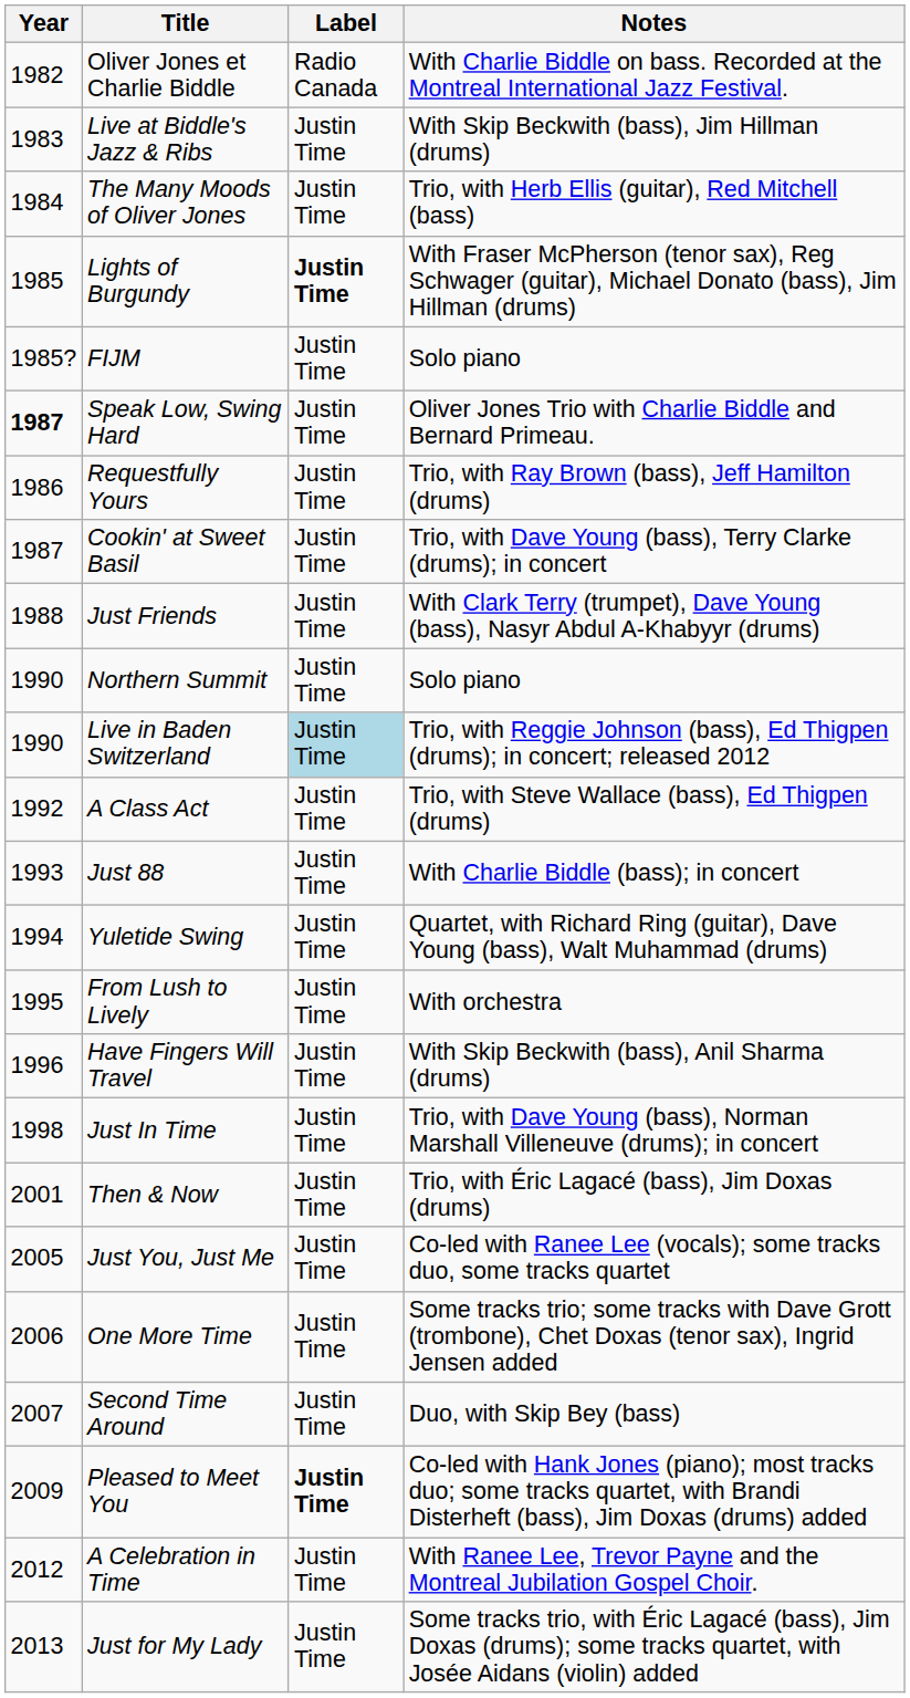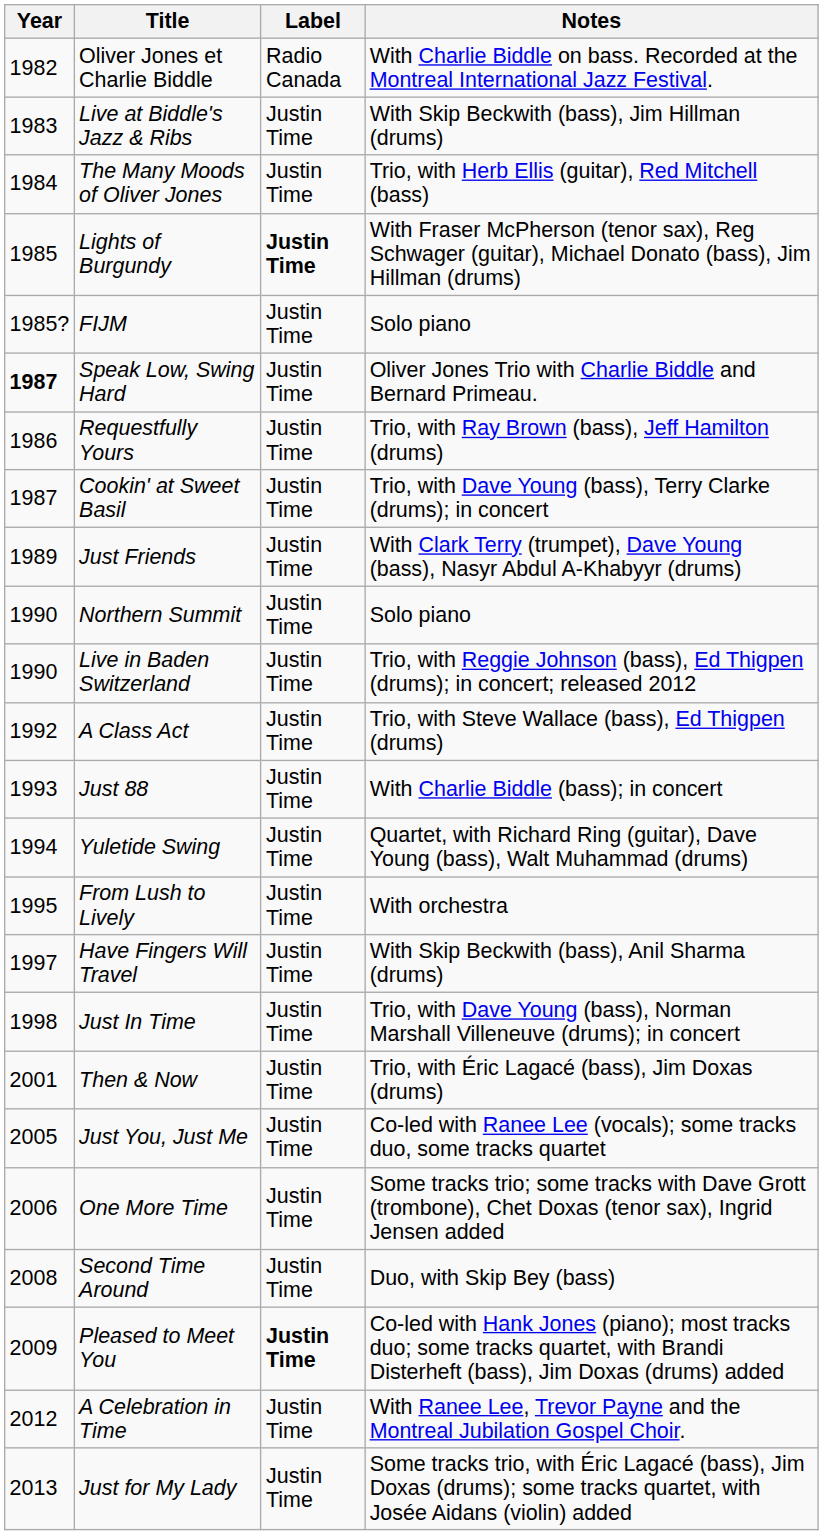Just Friends | Year: 1988 -> 1989
Live in Baden Switzerland | Label: lightblue background -> no background
Have Fingers Will Travel | Year: 1996 -> 1997
Second Time Around | Year: 2007 -> 2008
